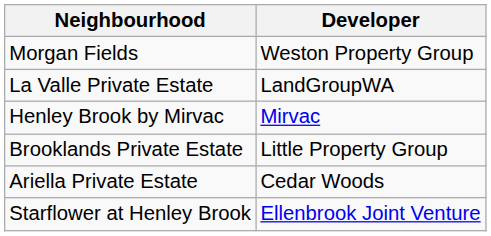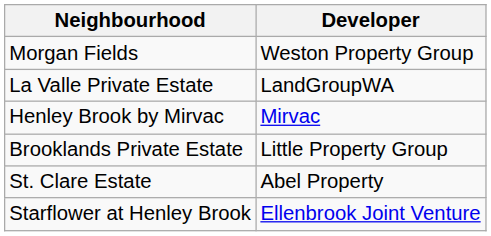+ row: St. Clare Estate | Abel Property
- row: Ariella Private Estate | Cedar Woods
